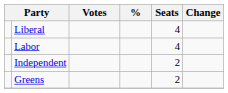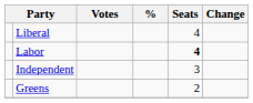Labor | Seats: normal -> bold
Independent | Seats: 2 -> 3
